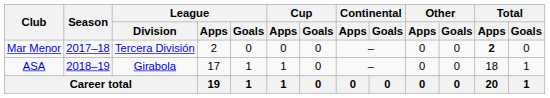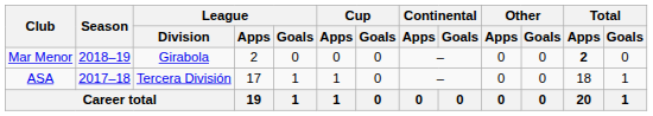Mar Menor | Season: 2017–18 -> 2018–19
Mar Menor | League / Division: Tercera División -> Girabola
ASA | Season: 2018–19 -> 2017–18
ASA | League / Division: Girabola -> Tercera División
